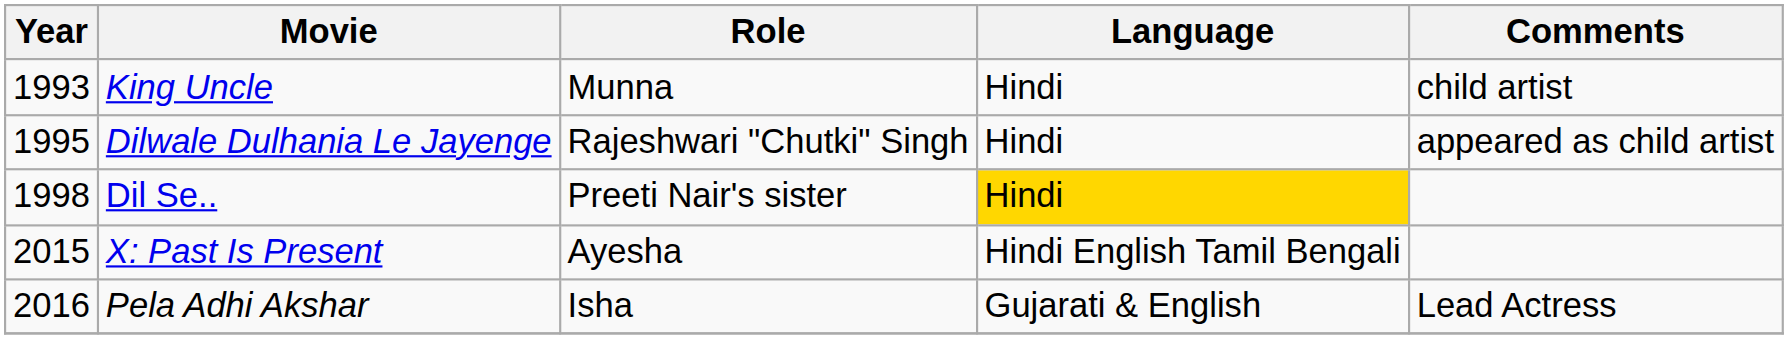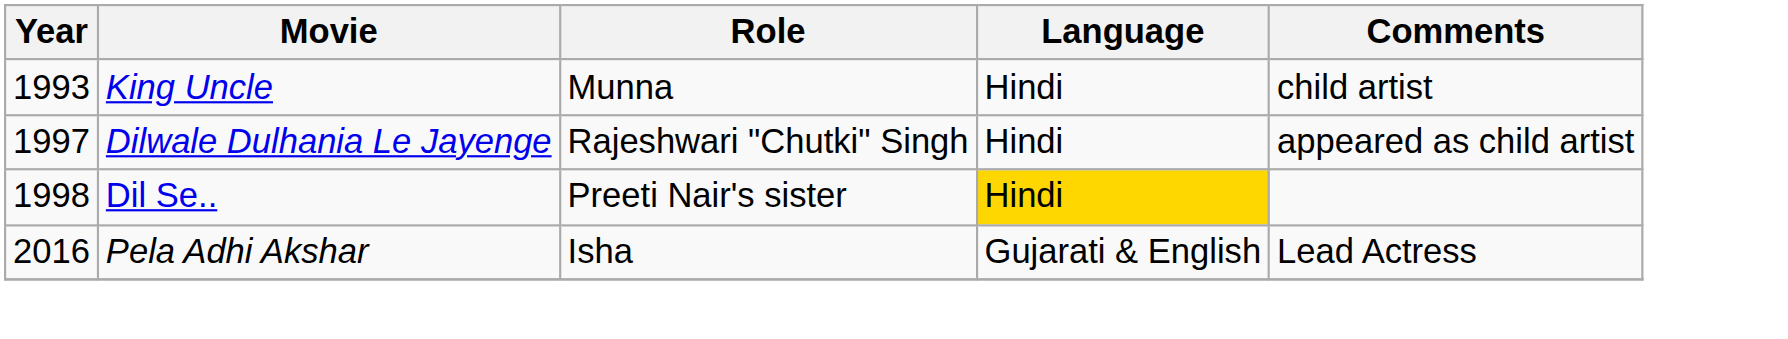Dilwale Dulhania Le Jayenge | Year: 1995 -> 1997
- row: 2015 | X: Past Is Present | Ayesha | Hindi English Tamil Bengali
